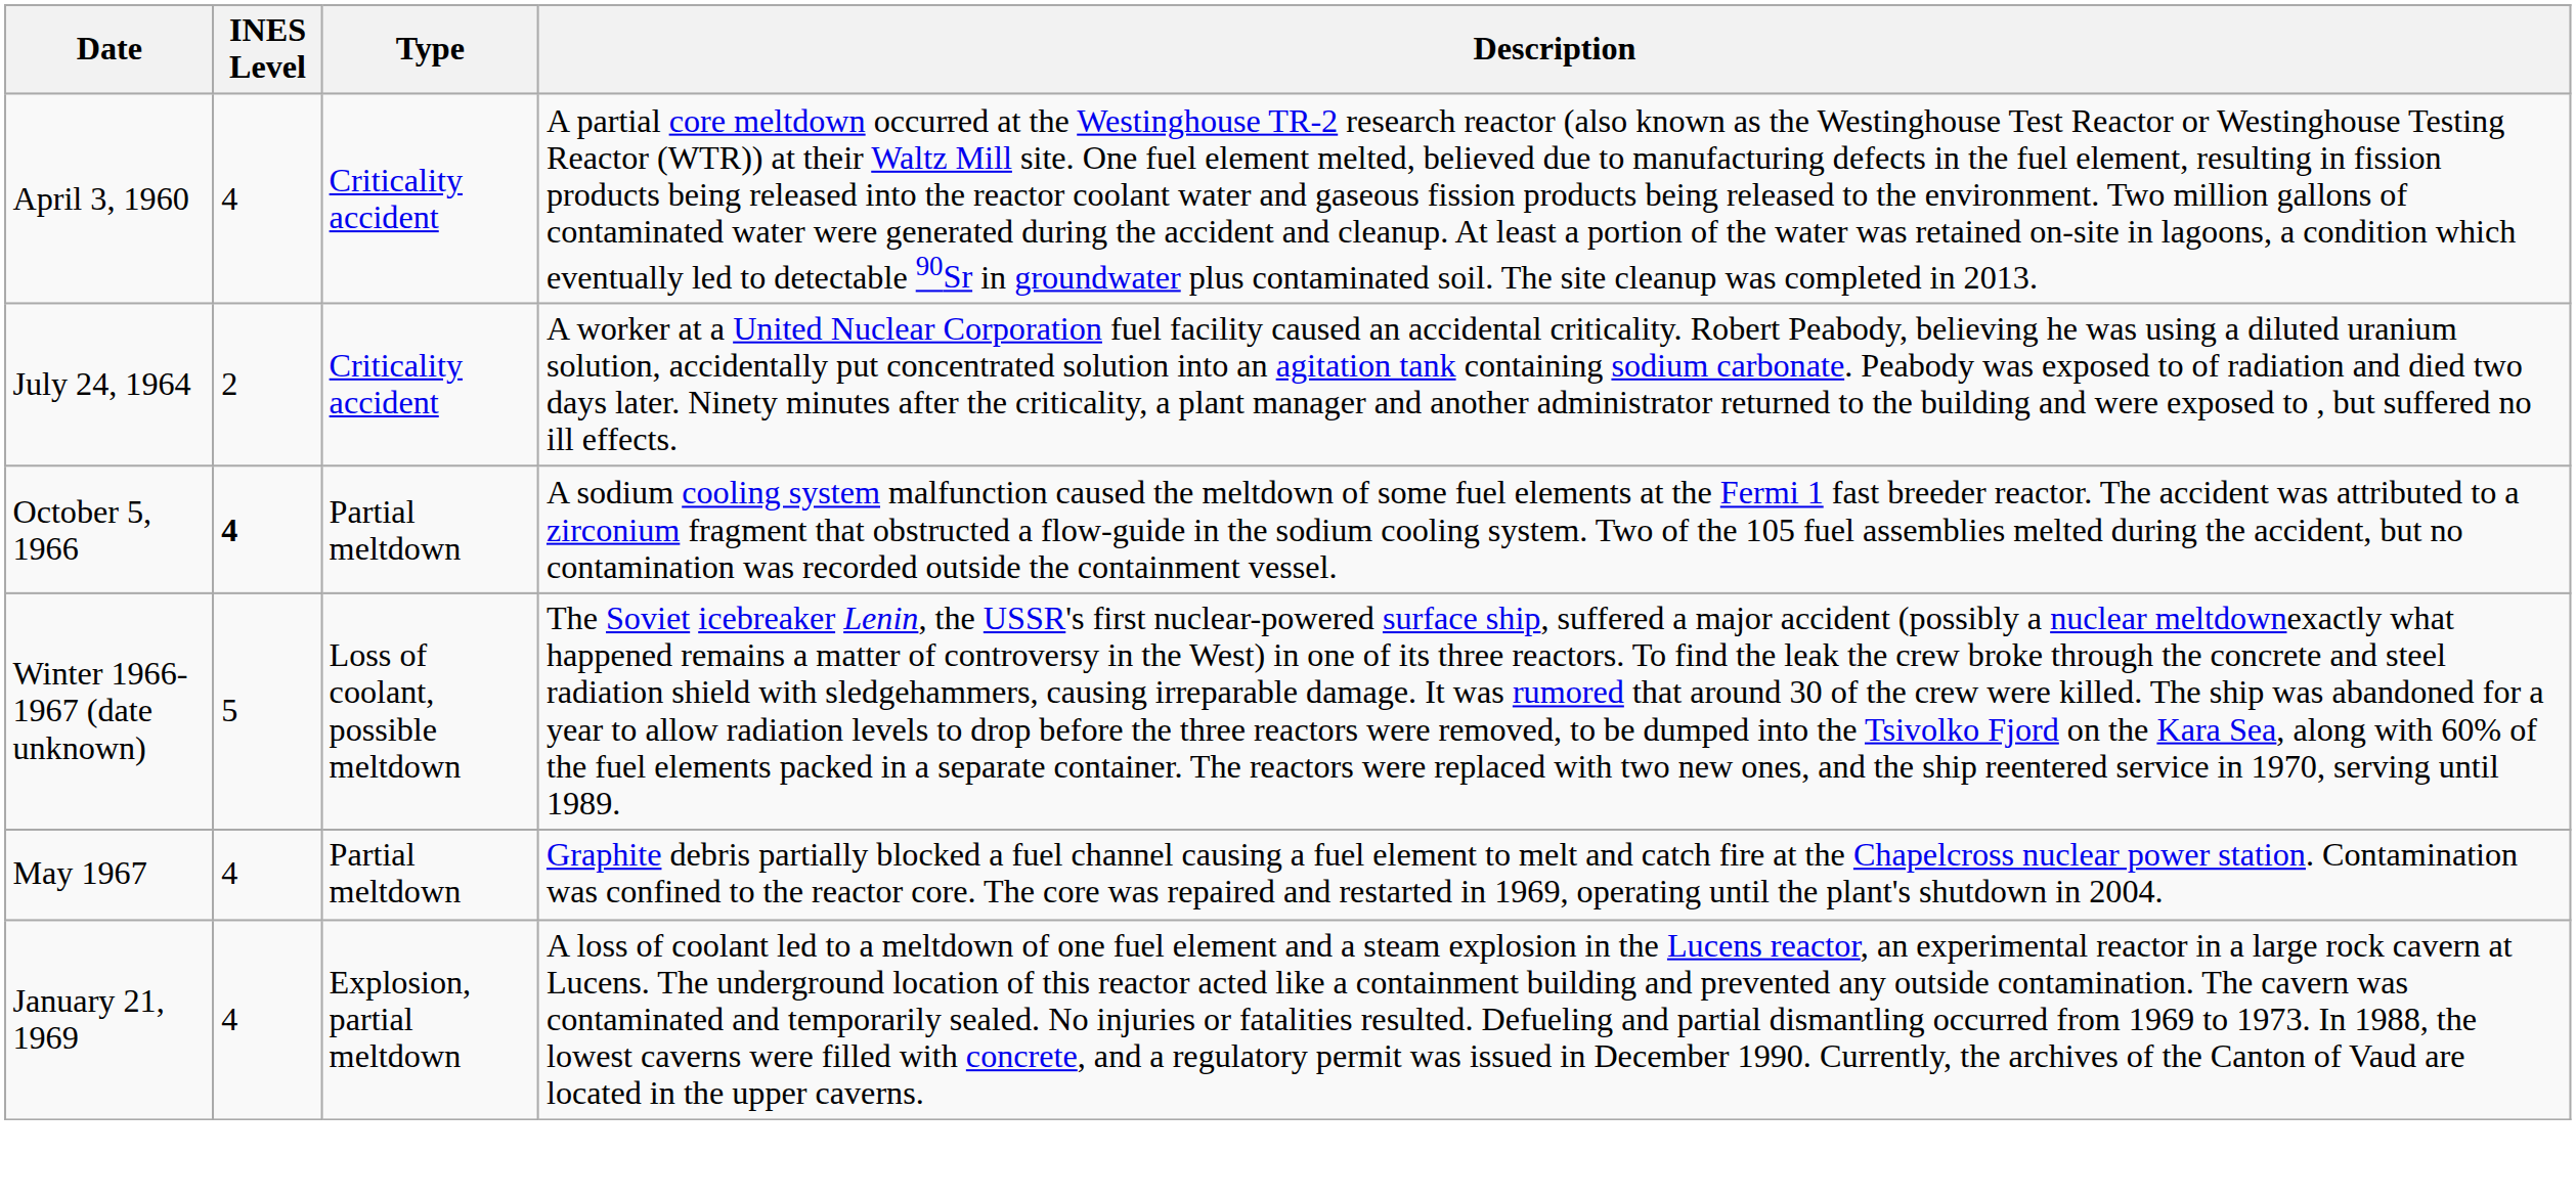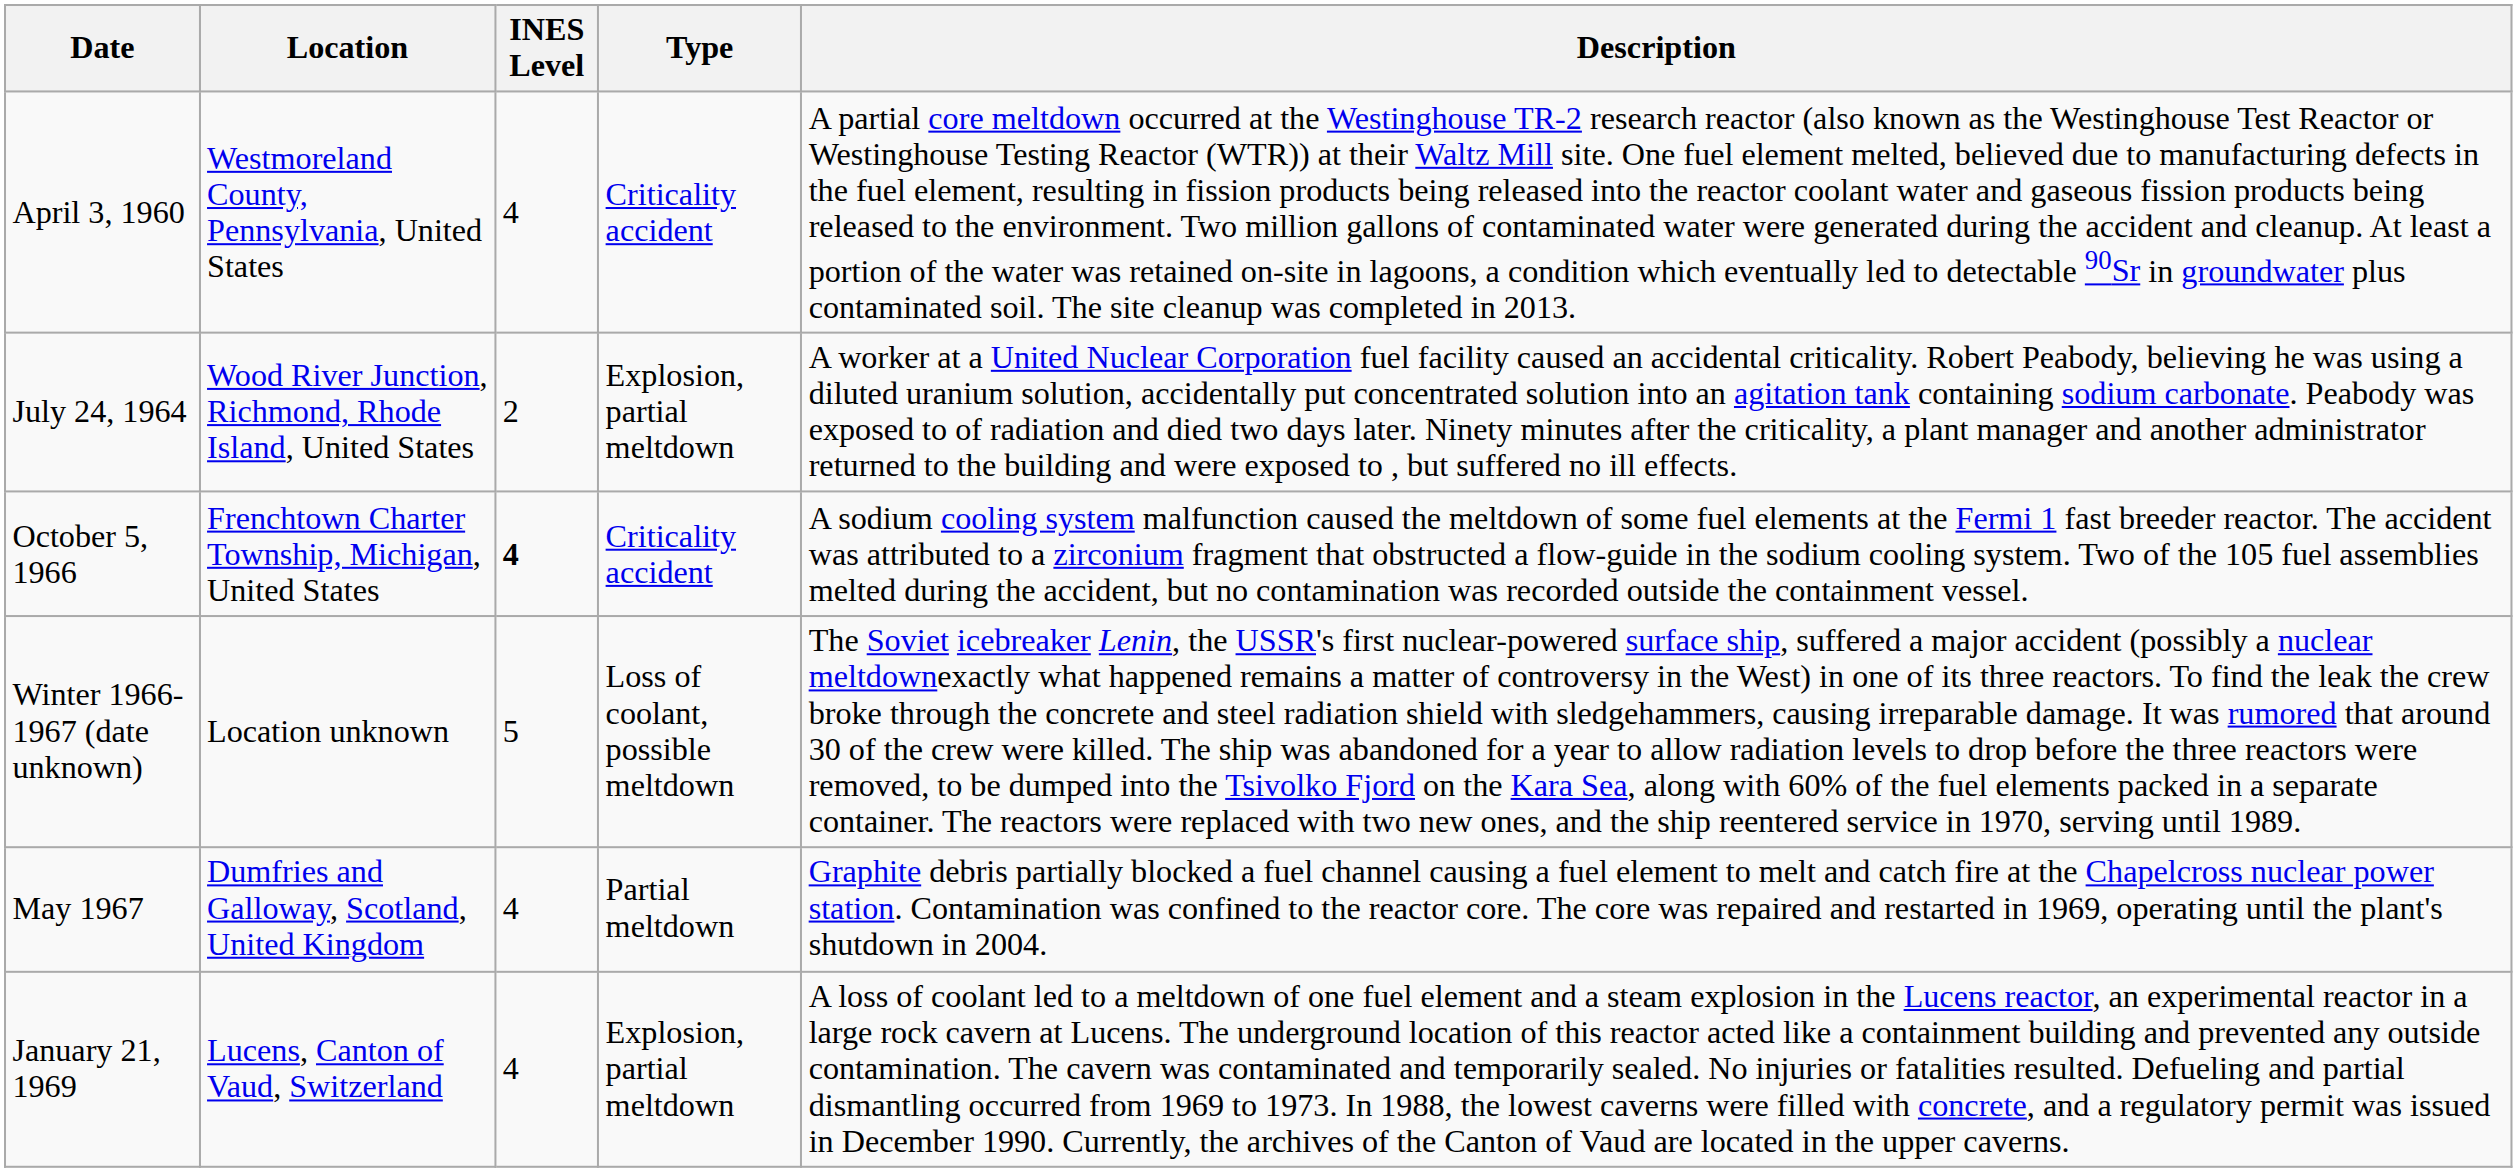+ column: Location | Westmoreland County, Pennsylvania, United States | Wood River Junction, Richmond, Rhode Island, United States | Frenchtown Charter Township, Michigan, United States | Location unknown | Dumfries and Galloway, Scotland, United Kingdom | Lucens, Canton of Vaud, Switzerland
July 24, 1964 | Type: Criticality accident -> Explosion, partial meltdown
October 5, 1966 | Type: Partial meltdown -> Criticality accident
